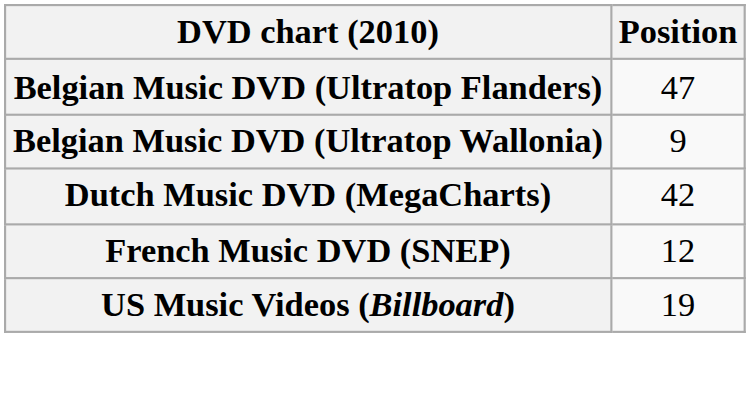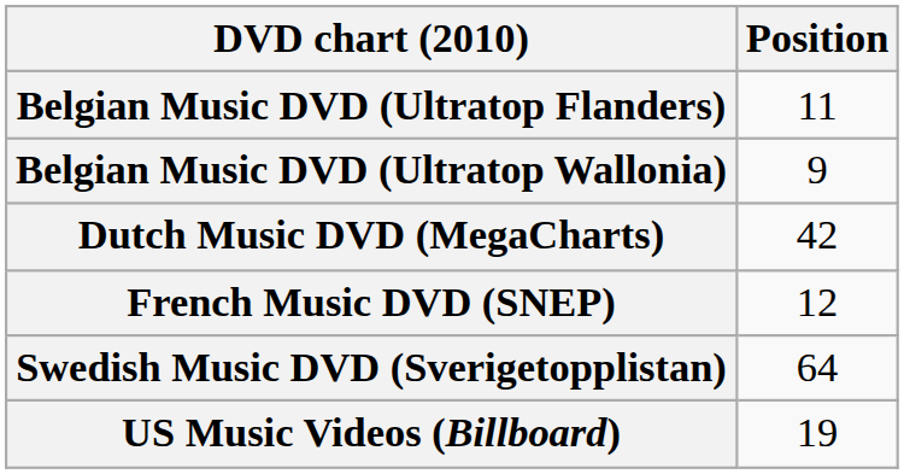Belgian Music DVD (Ultratop Flanders) | Position: 47 -> 11
+ row: Swedish Music DVD (Sverigetopplistan) | 64
